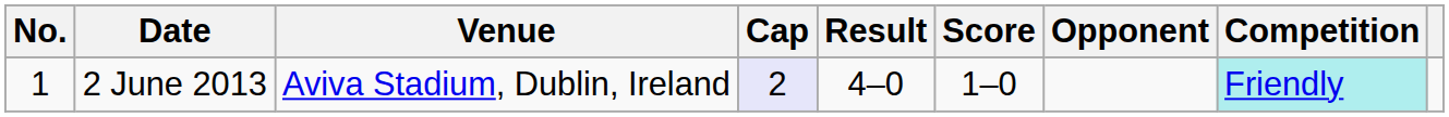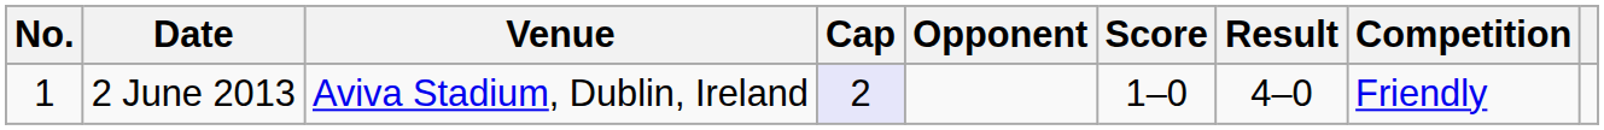columns swapped: Opponent <-> Result
2 June 2013 | Competition: paleturquoise background -> no background
